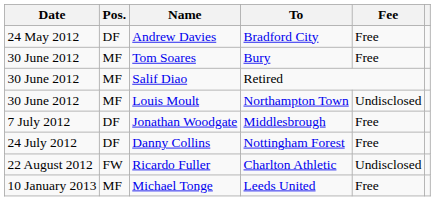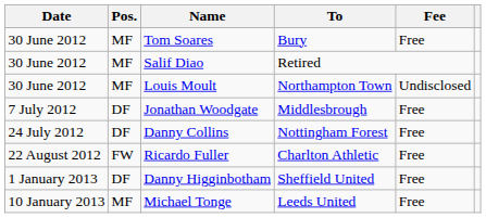- row: 24 May 2012 | DF | Andrew Davies | Bradford City | Free
Ricardo Fuller | Fee: Undisclosed -> Free
+ row: 1 January 2013 | DF | Danny Higginbotham | Sheffield United | Free
